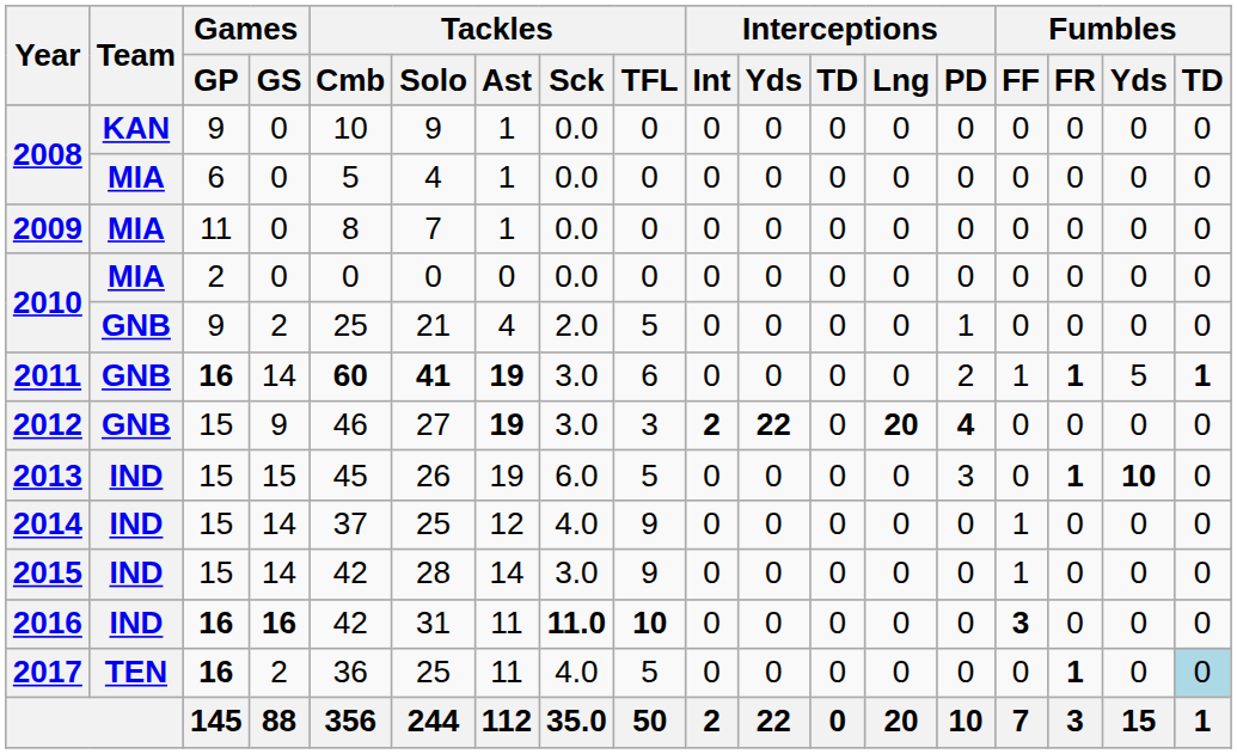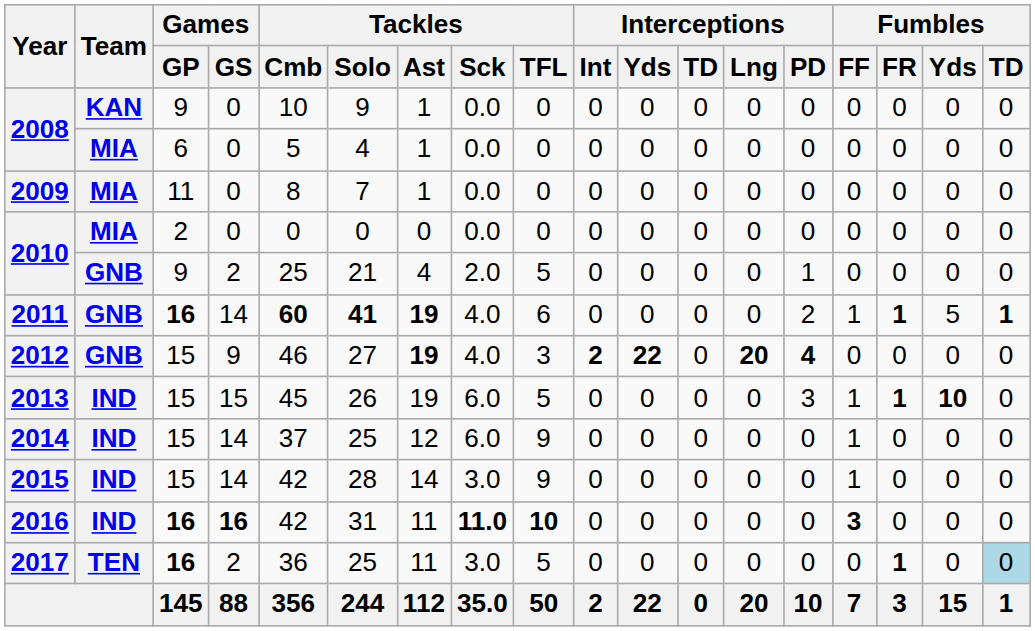2011 | Tackles / Sck: 3.0 -> 4.0
2012 | Tackles / Sck: 3.0 -> 4.0
2013 | Fumbles / FF: 0 -> 1
2014 | Tackles / Sck: 4.0 -> 6.0
2017 | Tackles / Sck: 4.0 -> 3.0
